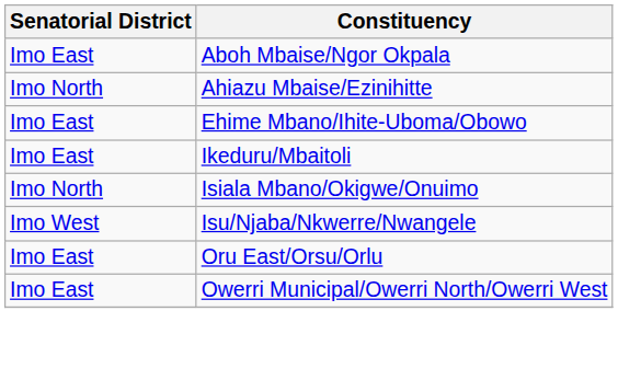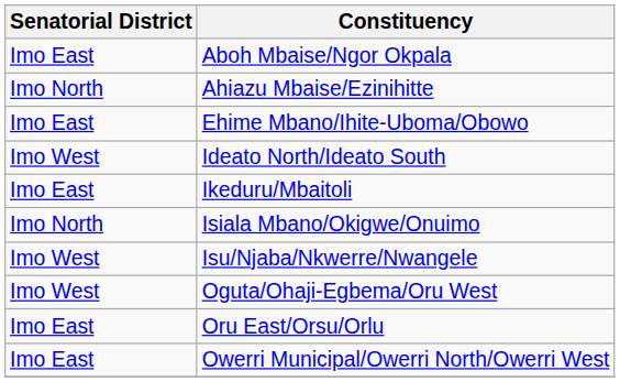+ row: Imo West | Ideato North/Ideato South
+ row: Imo West | Oguta/Ohaji-Egbema/Oru West
